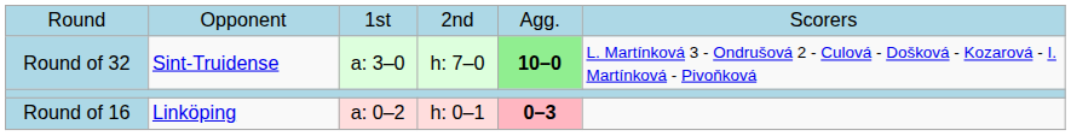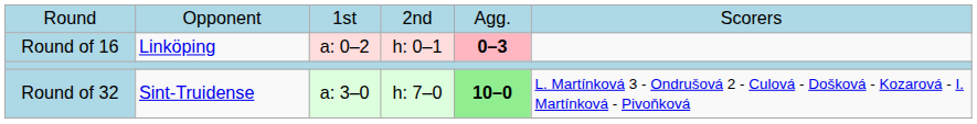rows swapped: Round of 32 <-> Round of 16
